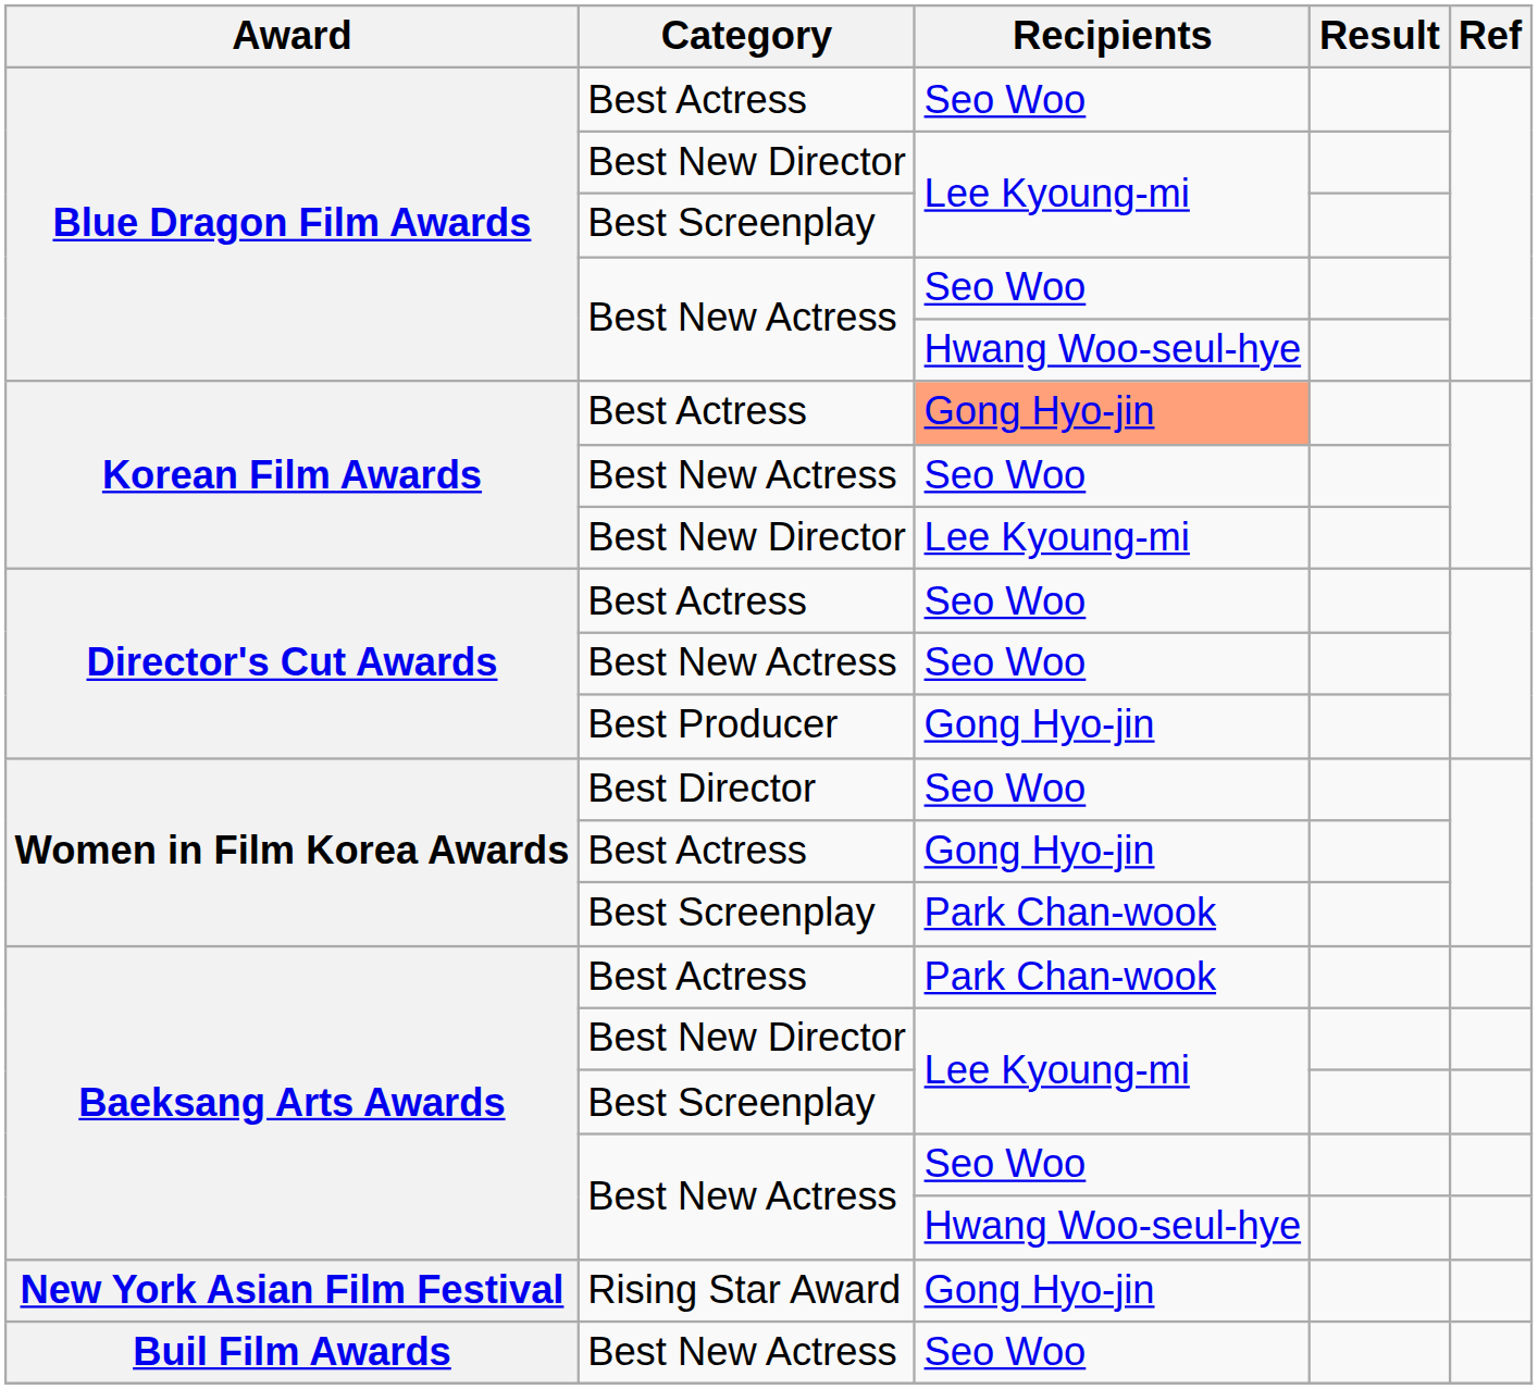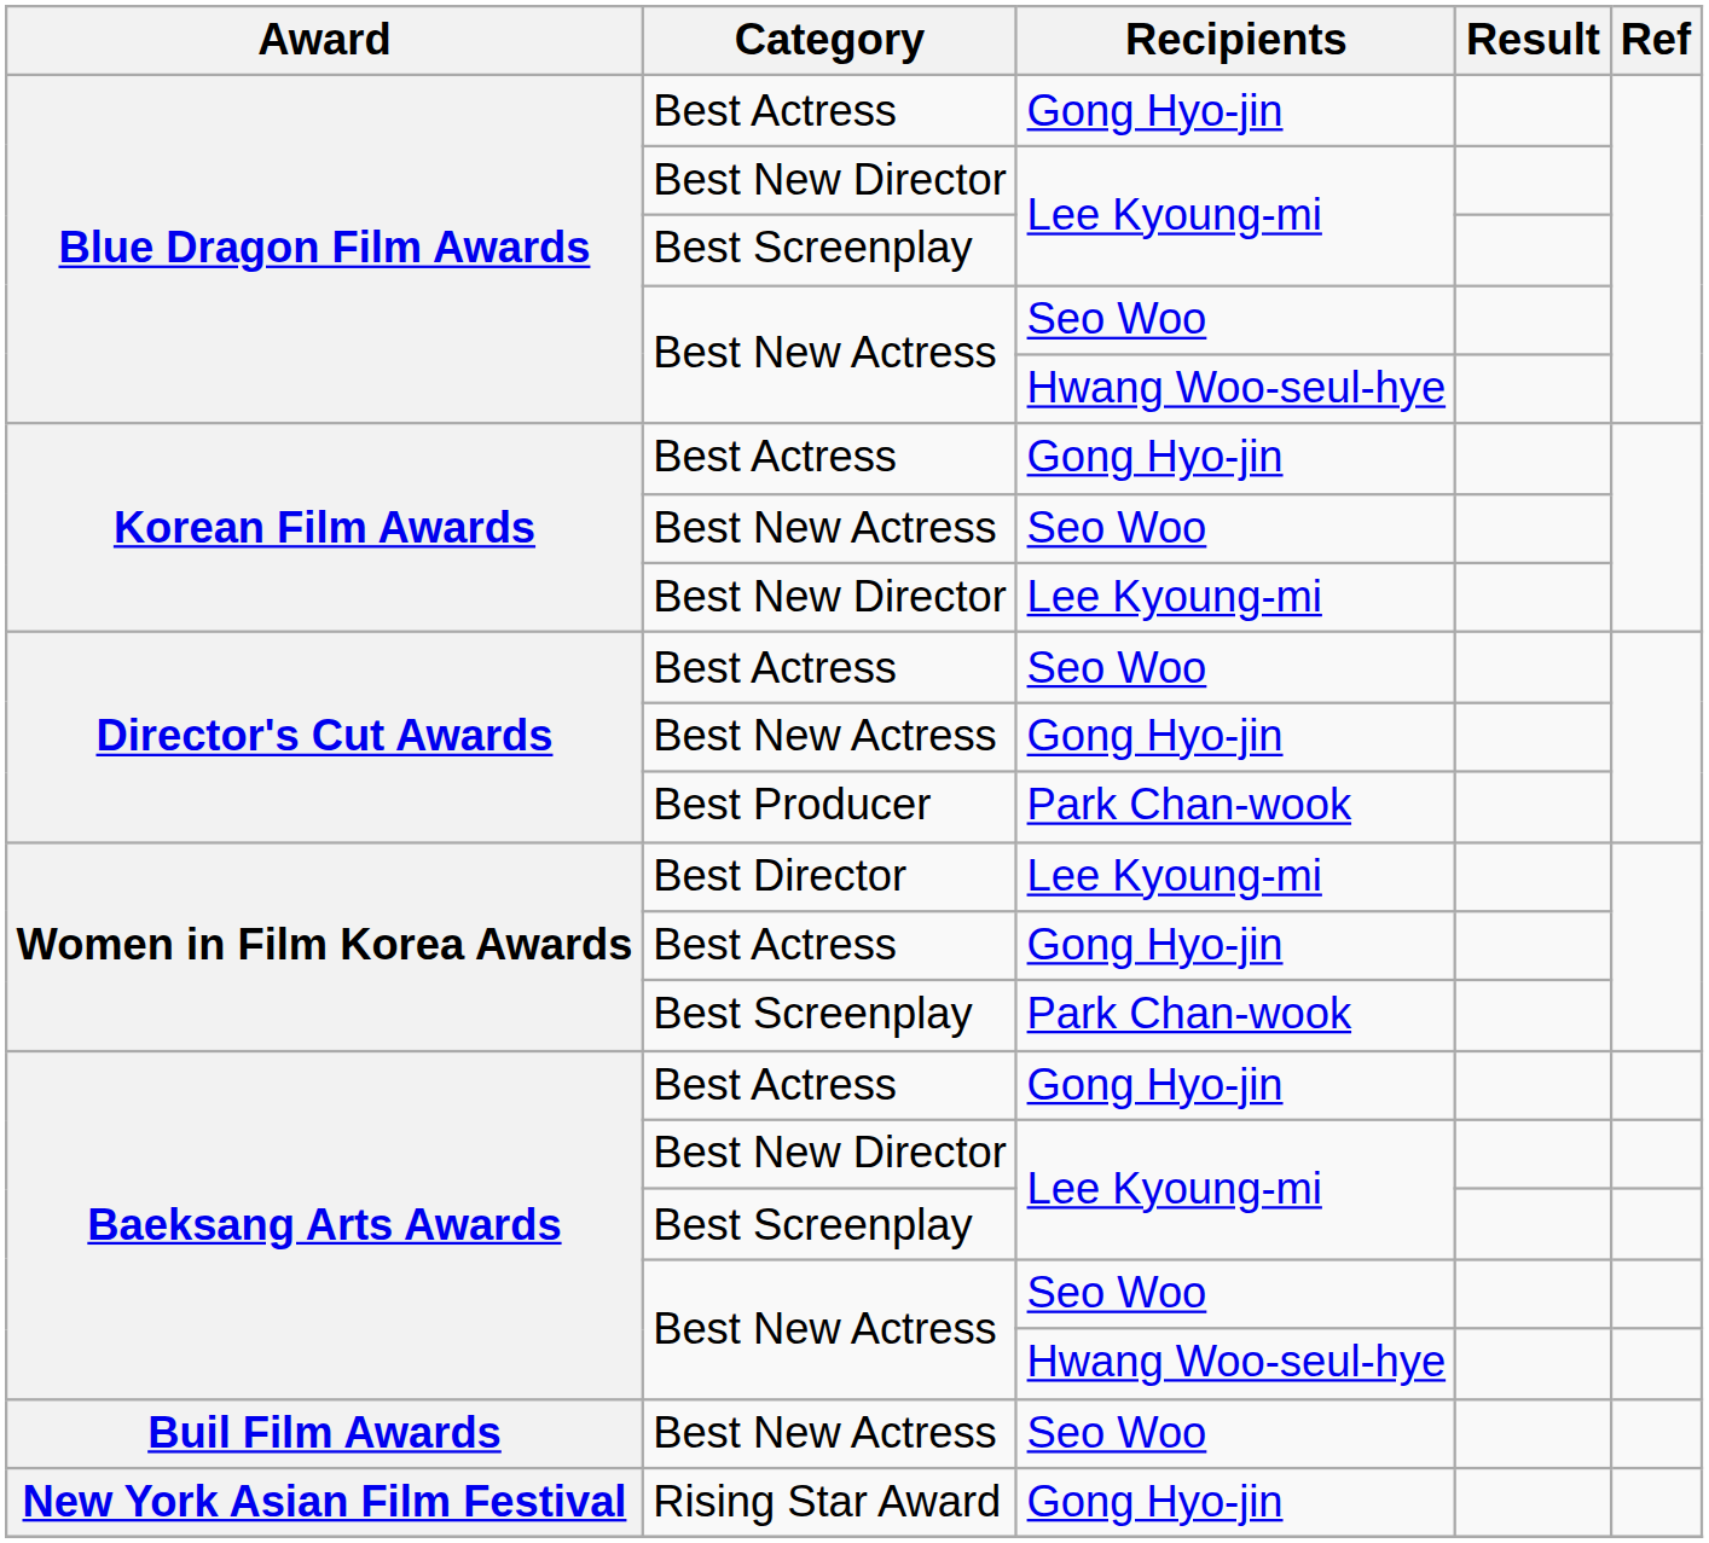Blue Dragon Film Awards / Best Actress | Recipients: Seo Woo -> Gong Hyo-jin
Korean Film Awards / Best Actress | Recipients: lightsalmon background -> no background
Director's Cut Awards / Best New Actress | Recipients: Seo Woo -> Gong Hyo-jin
Director's Cut Awards / Best Producer | Recipients: Gong Hyo-jin -> Park Chan-wook
Women in Film Korea Awards / Best Director | Recipients: Seo Woo -> Lee Kyoung-mi
Baeksang Arts Awards / Best Actress | Recipients: Park Chan-wook -> Gong Hyo-jin
rows swapped: New York Asian Film Festival <-> Buil Film Awards
